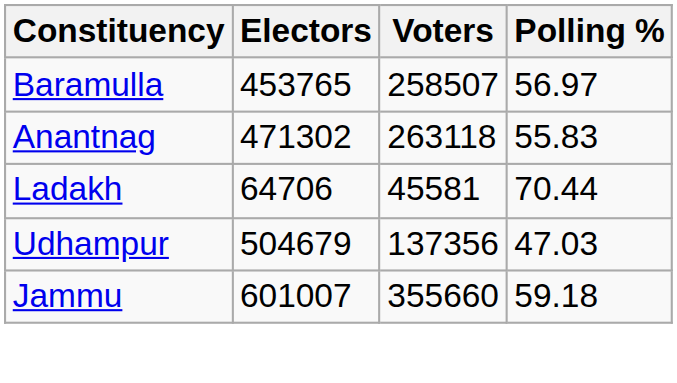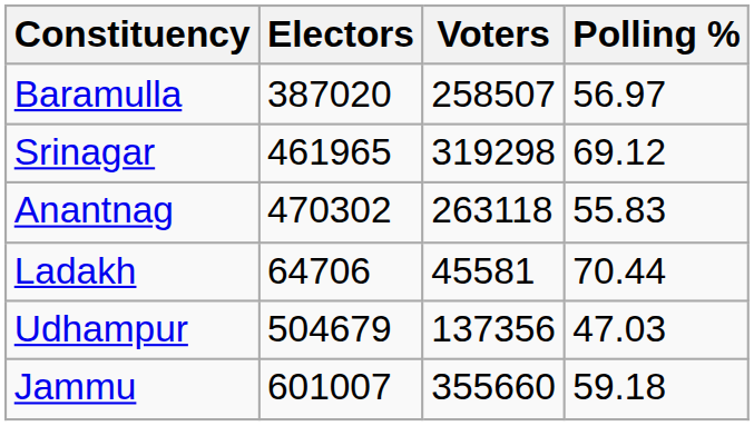Baramulla | Electors: 453765 -> 387020
+ row: Srinagar | 461965 | 319298 | 69.12
Anantnag | Electors: 471302 -> 470302
